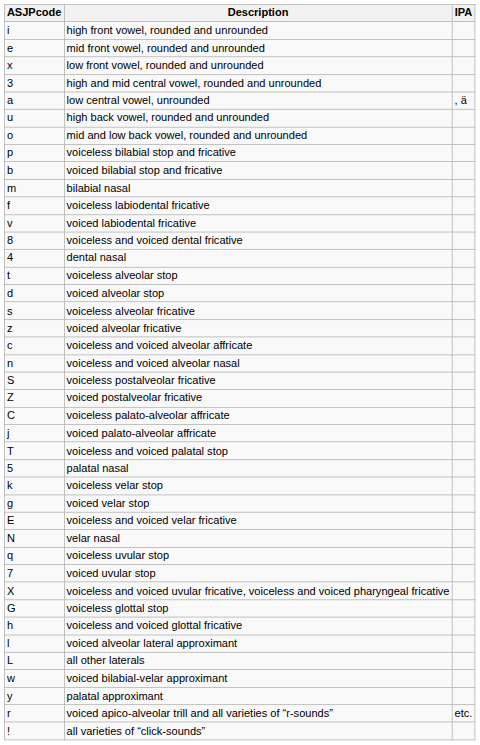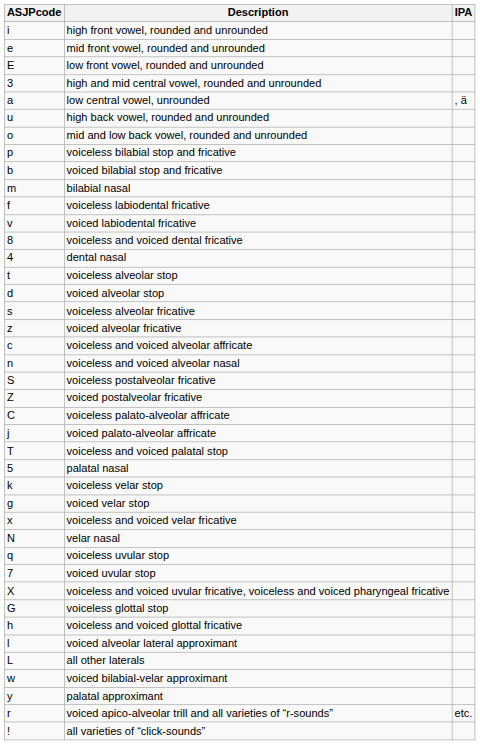low front vowel, rounded and unrounded | ASJPcode: x -> E
voiceless and voiced velar fricative | ASJPcode: E -> x
